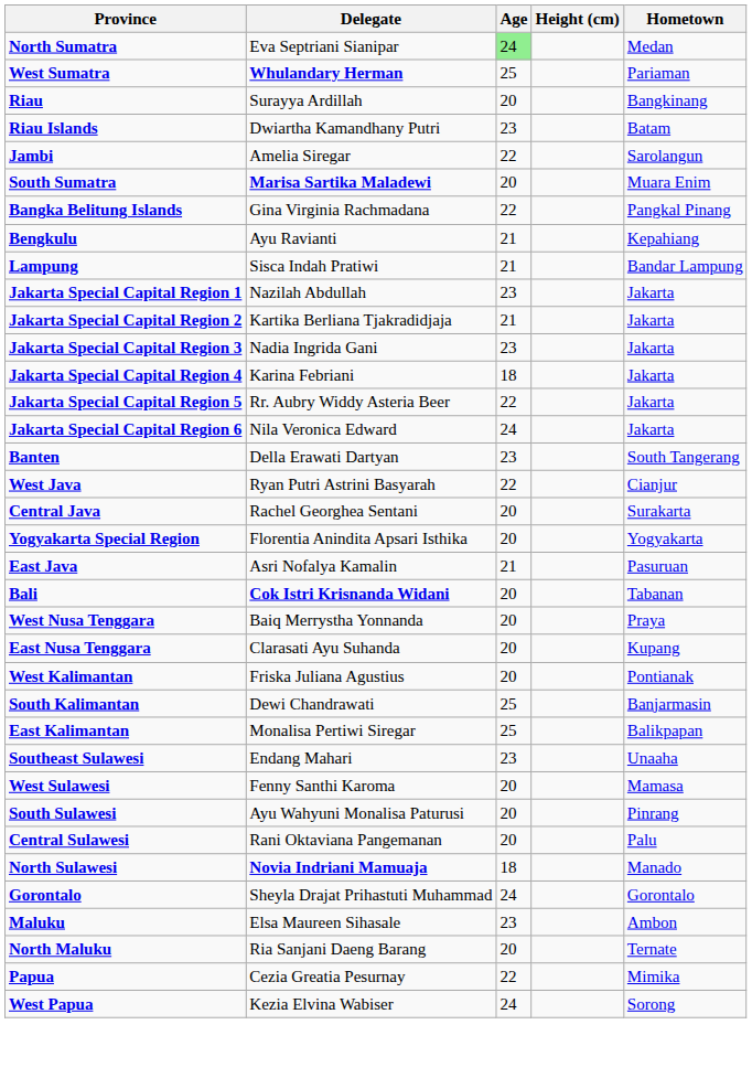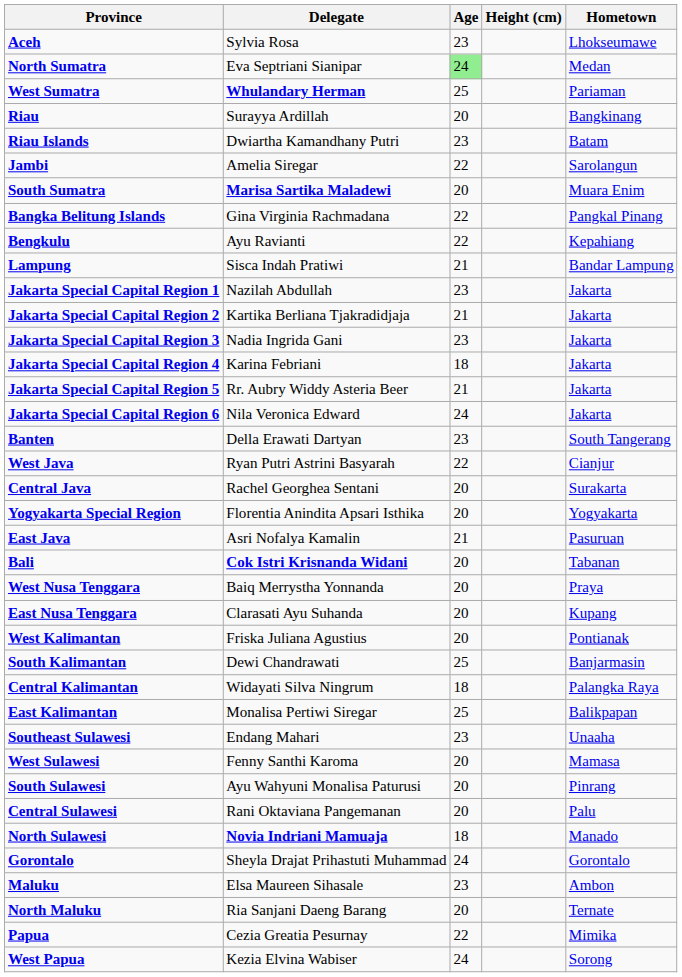+ row: Aceh | Sylvia Rosa | 23 | Lhokseumawe
Bengkulu | Age: 21 -> 22
Jakarta Special Capital Region 5 | Age: 22 -> 21
+ row: Central Kalimantan | Widayati Silva Ningrum | 18 | Palangka Raya
